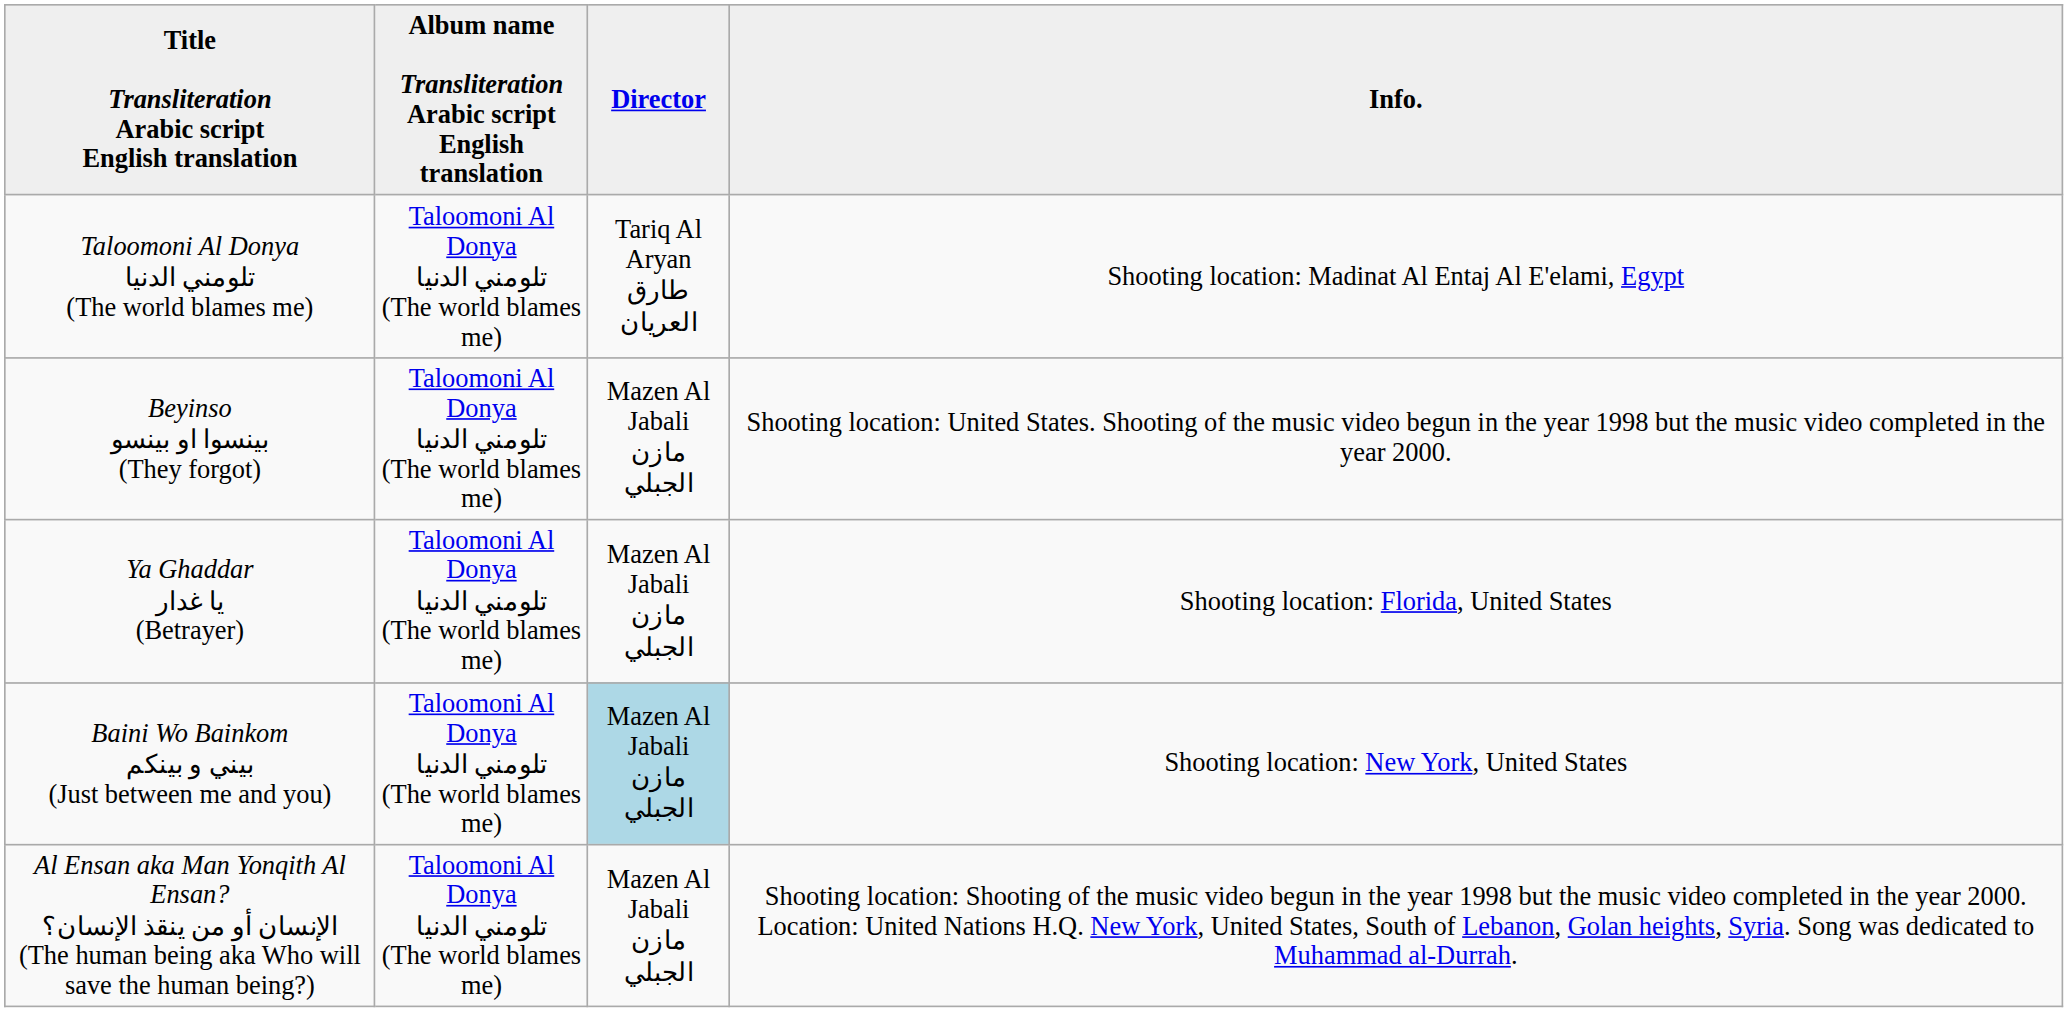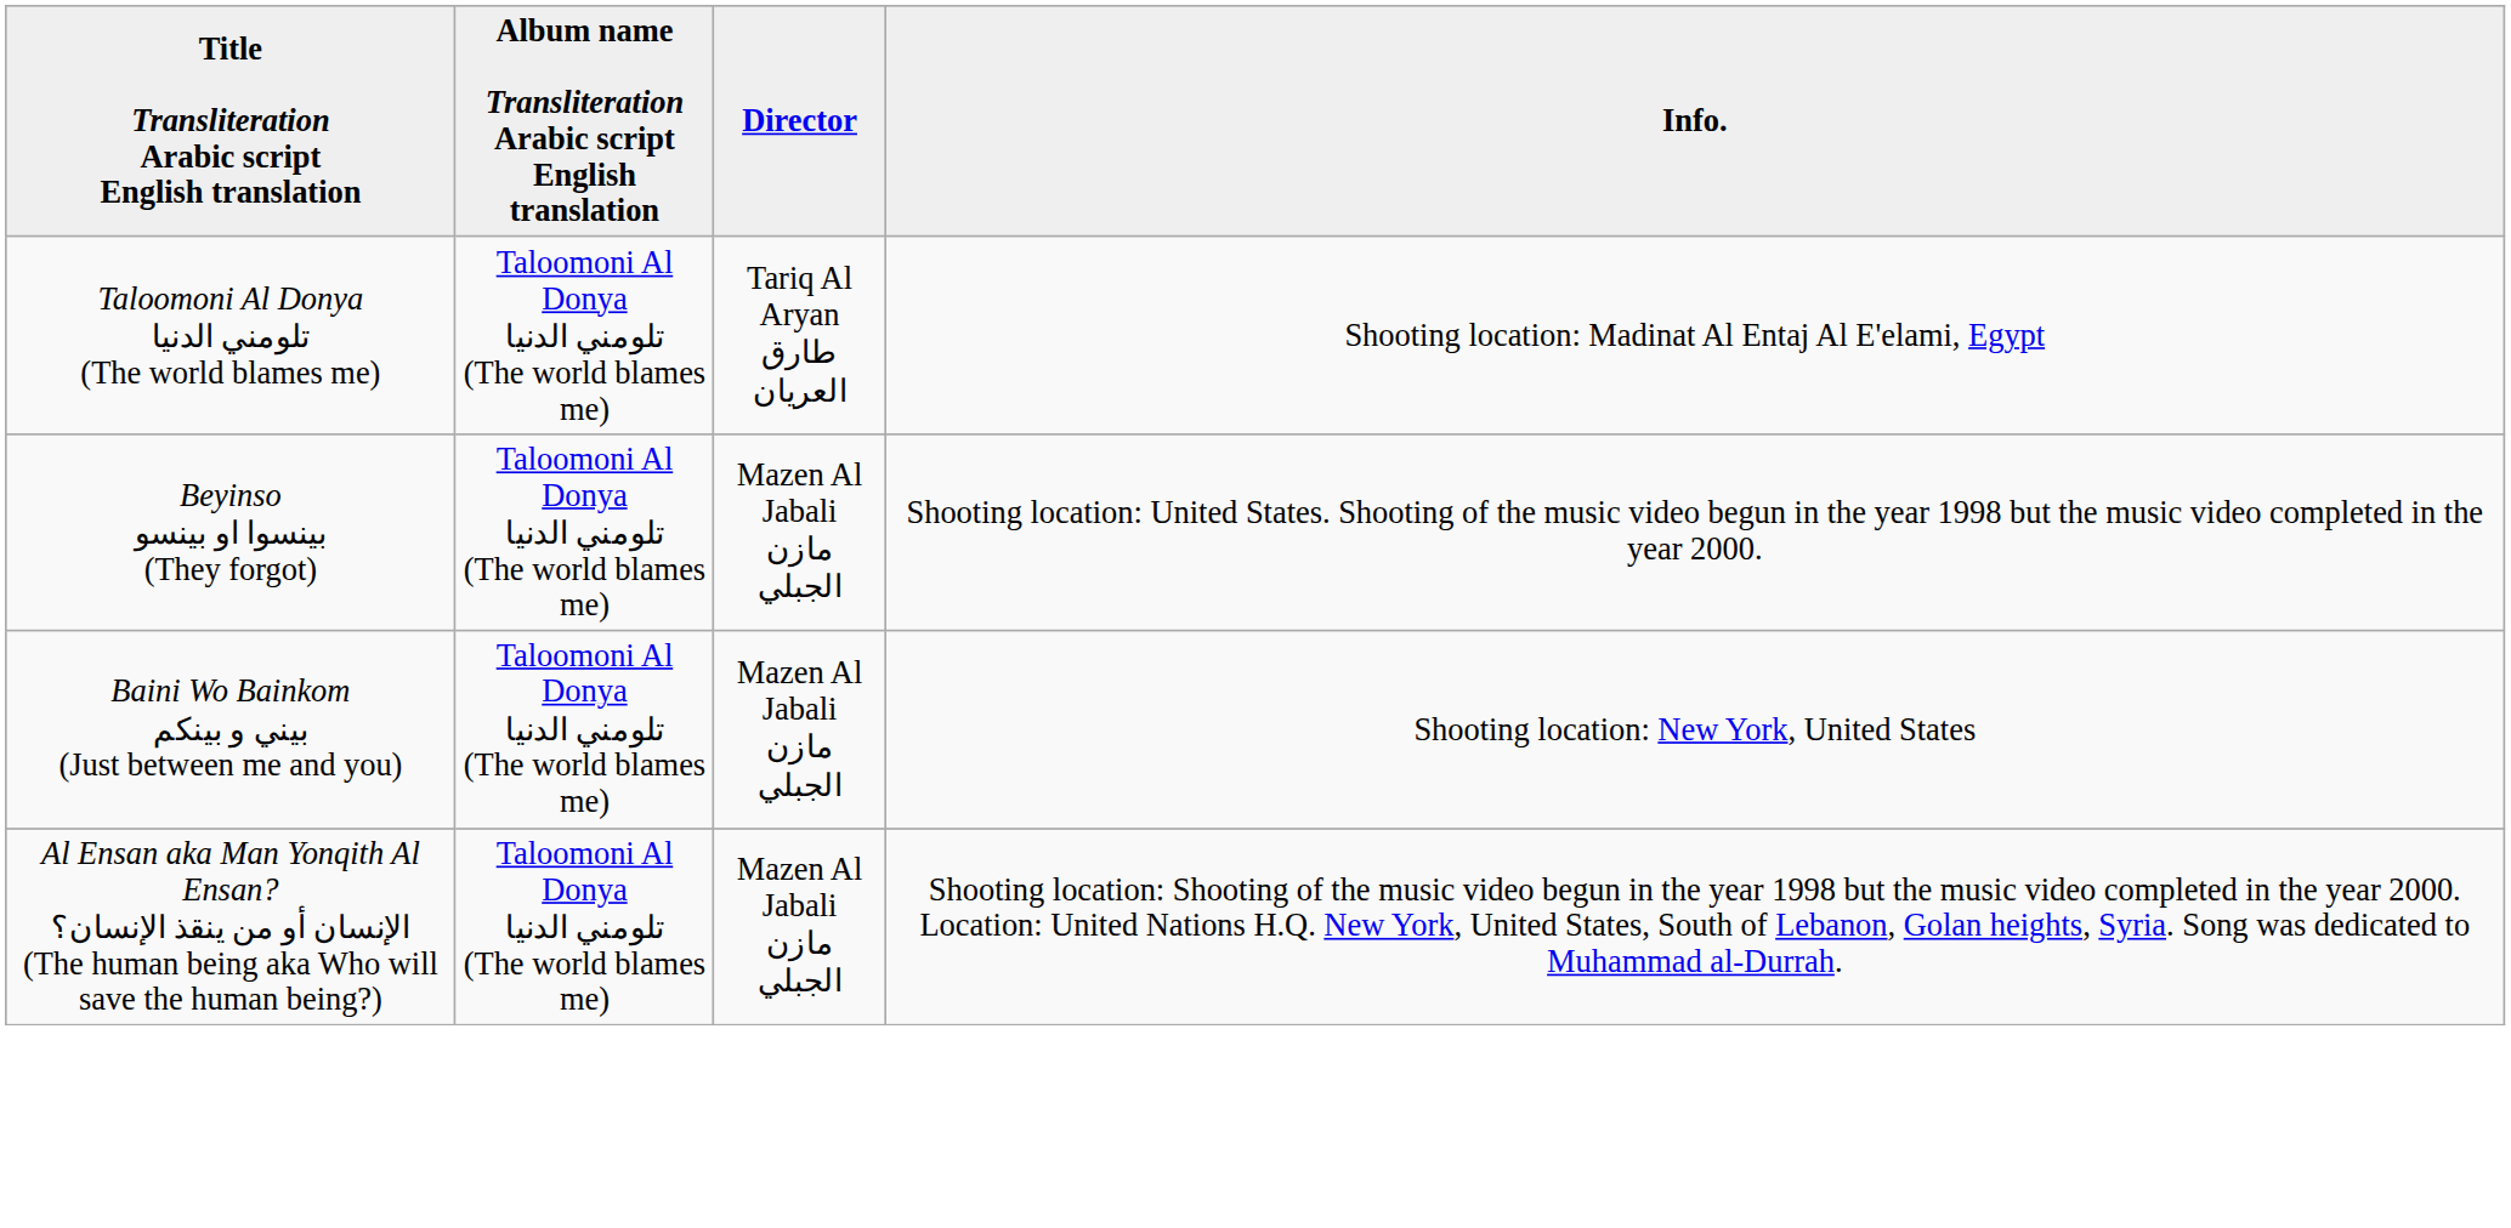- row: Ya Ghaddar يا غدار (Betrayer) | Taloomoni Al Donya تلومني الدنيا (The world blames me) | Mazen Al Jabali مازن الجبلي | Shooting location: Florida, United States
Baini Wo Bainkom بيني و بينكم (Just between me and you) | Director: lightblue background -> no background
